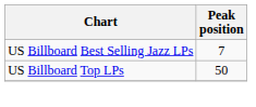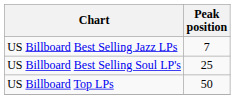+ row: US Billboard Best Selling Soul LP's | 25
